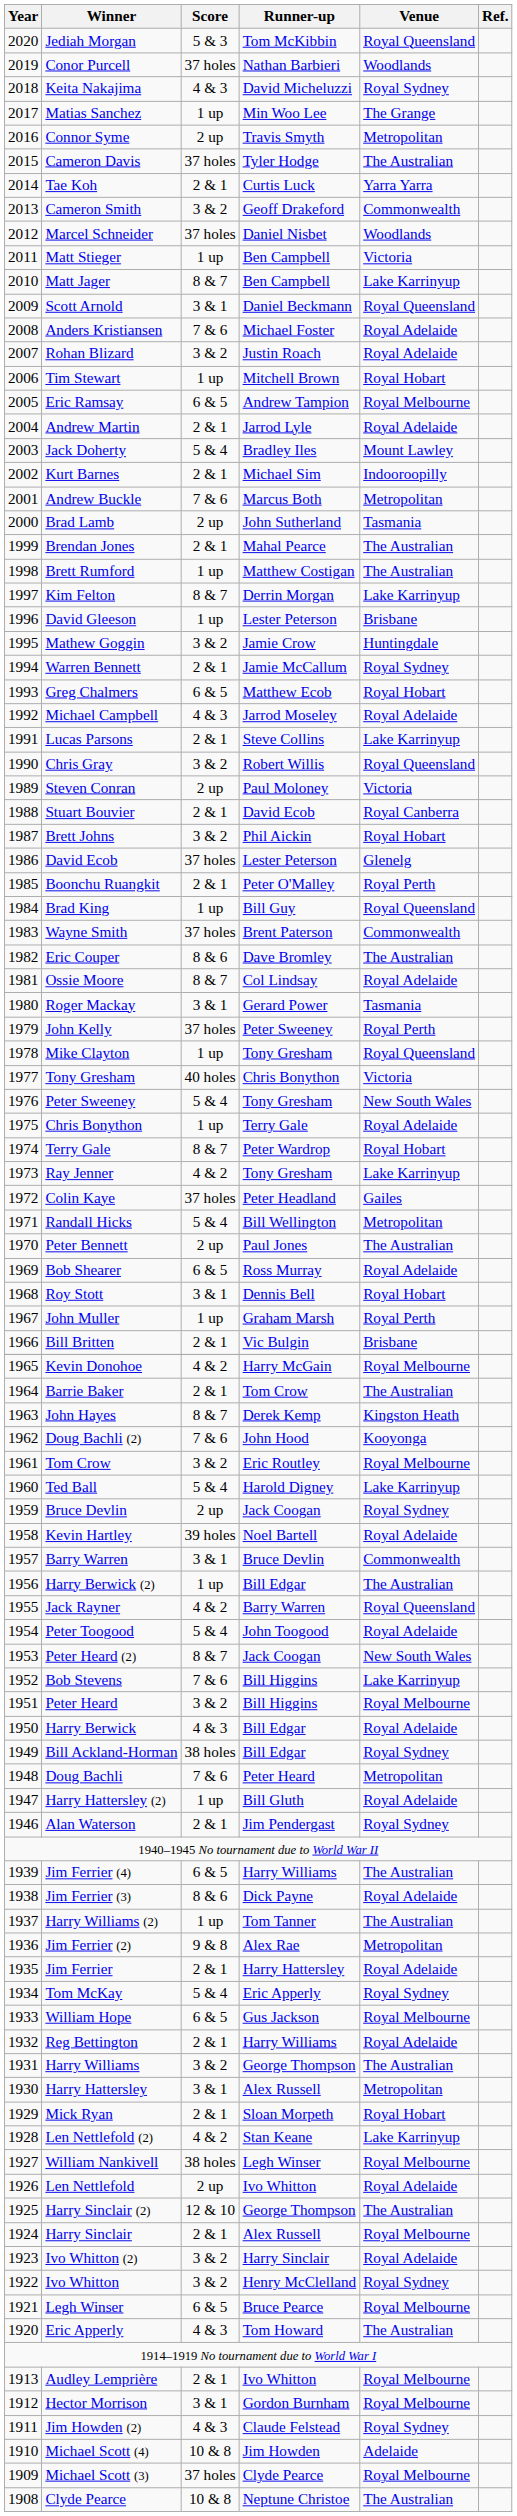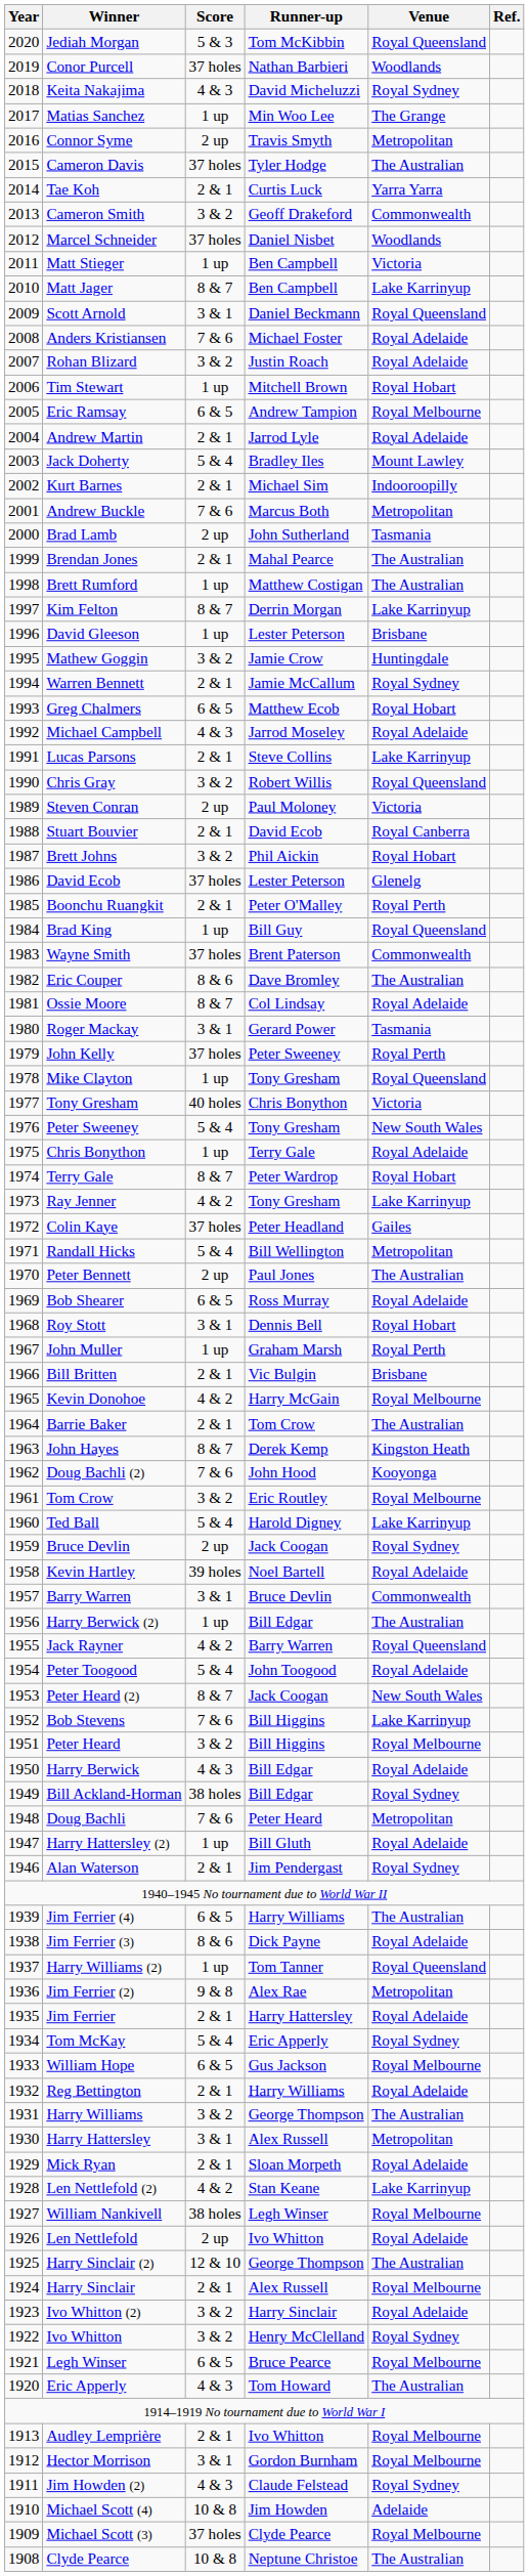Harry Williams (2) | Venue: The Australian -> Royal Queensland
Mick Ryan | Venue: Royal Hobart -> Royal Adelaide
